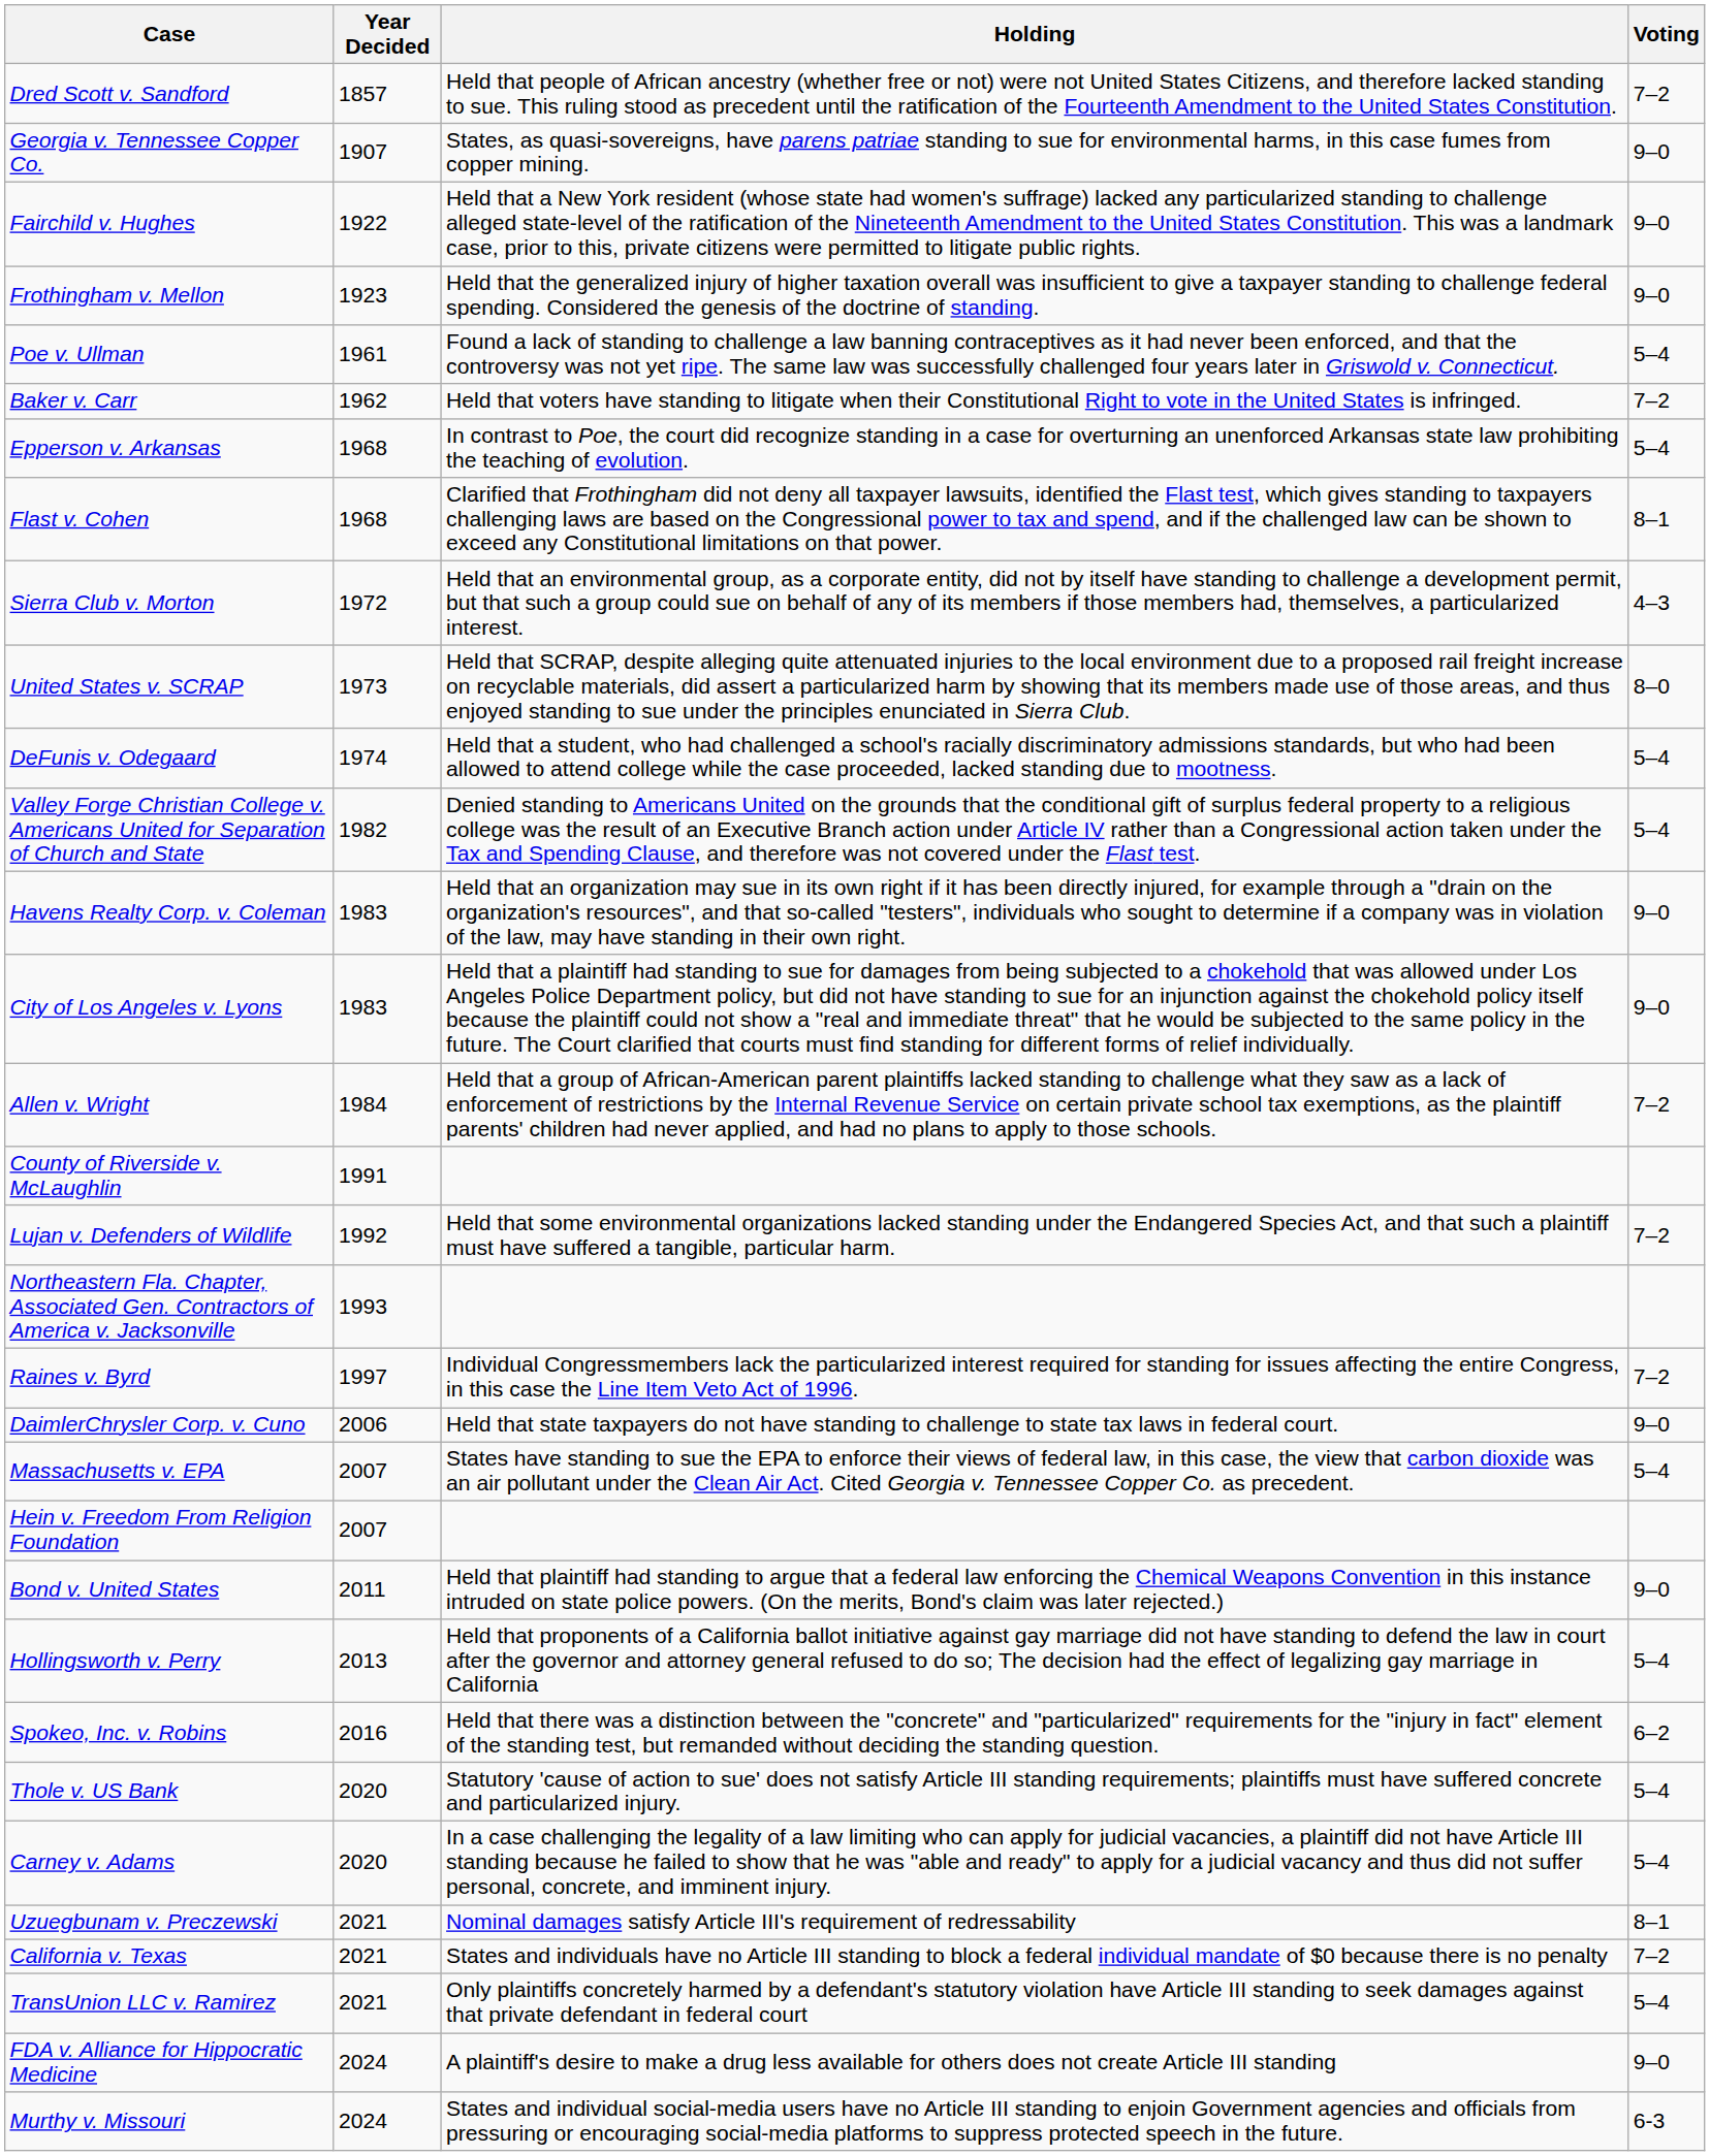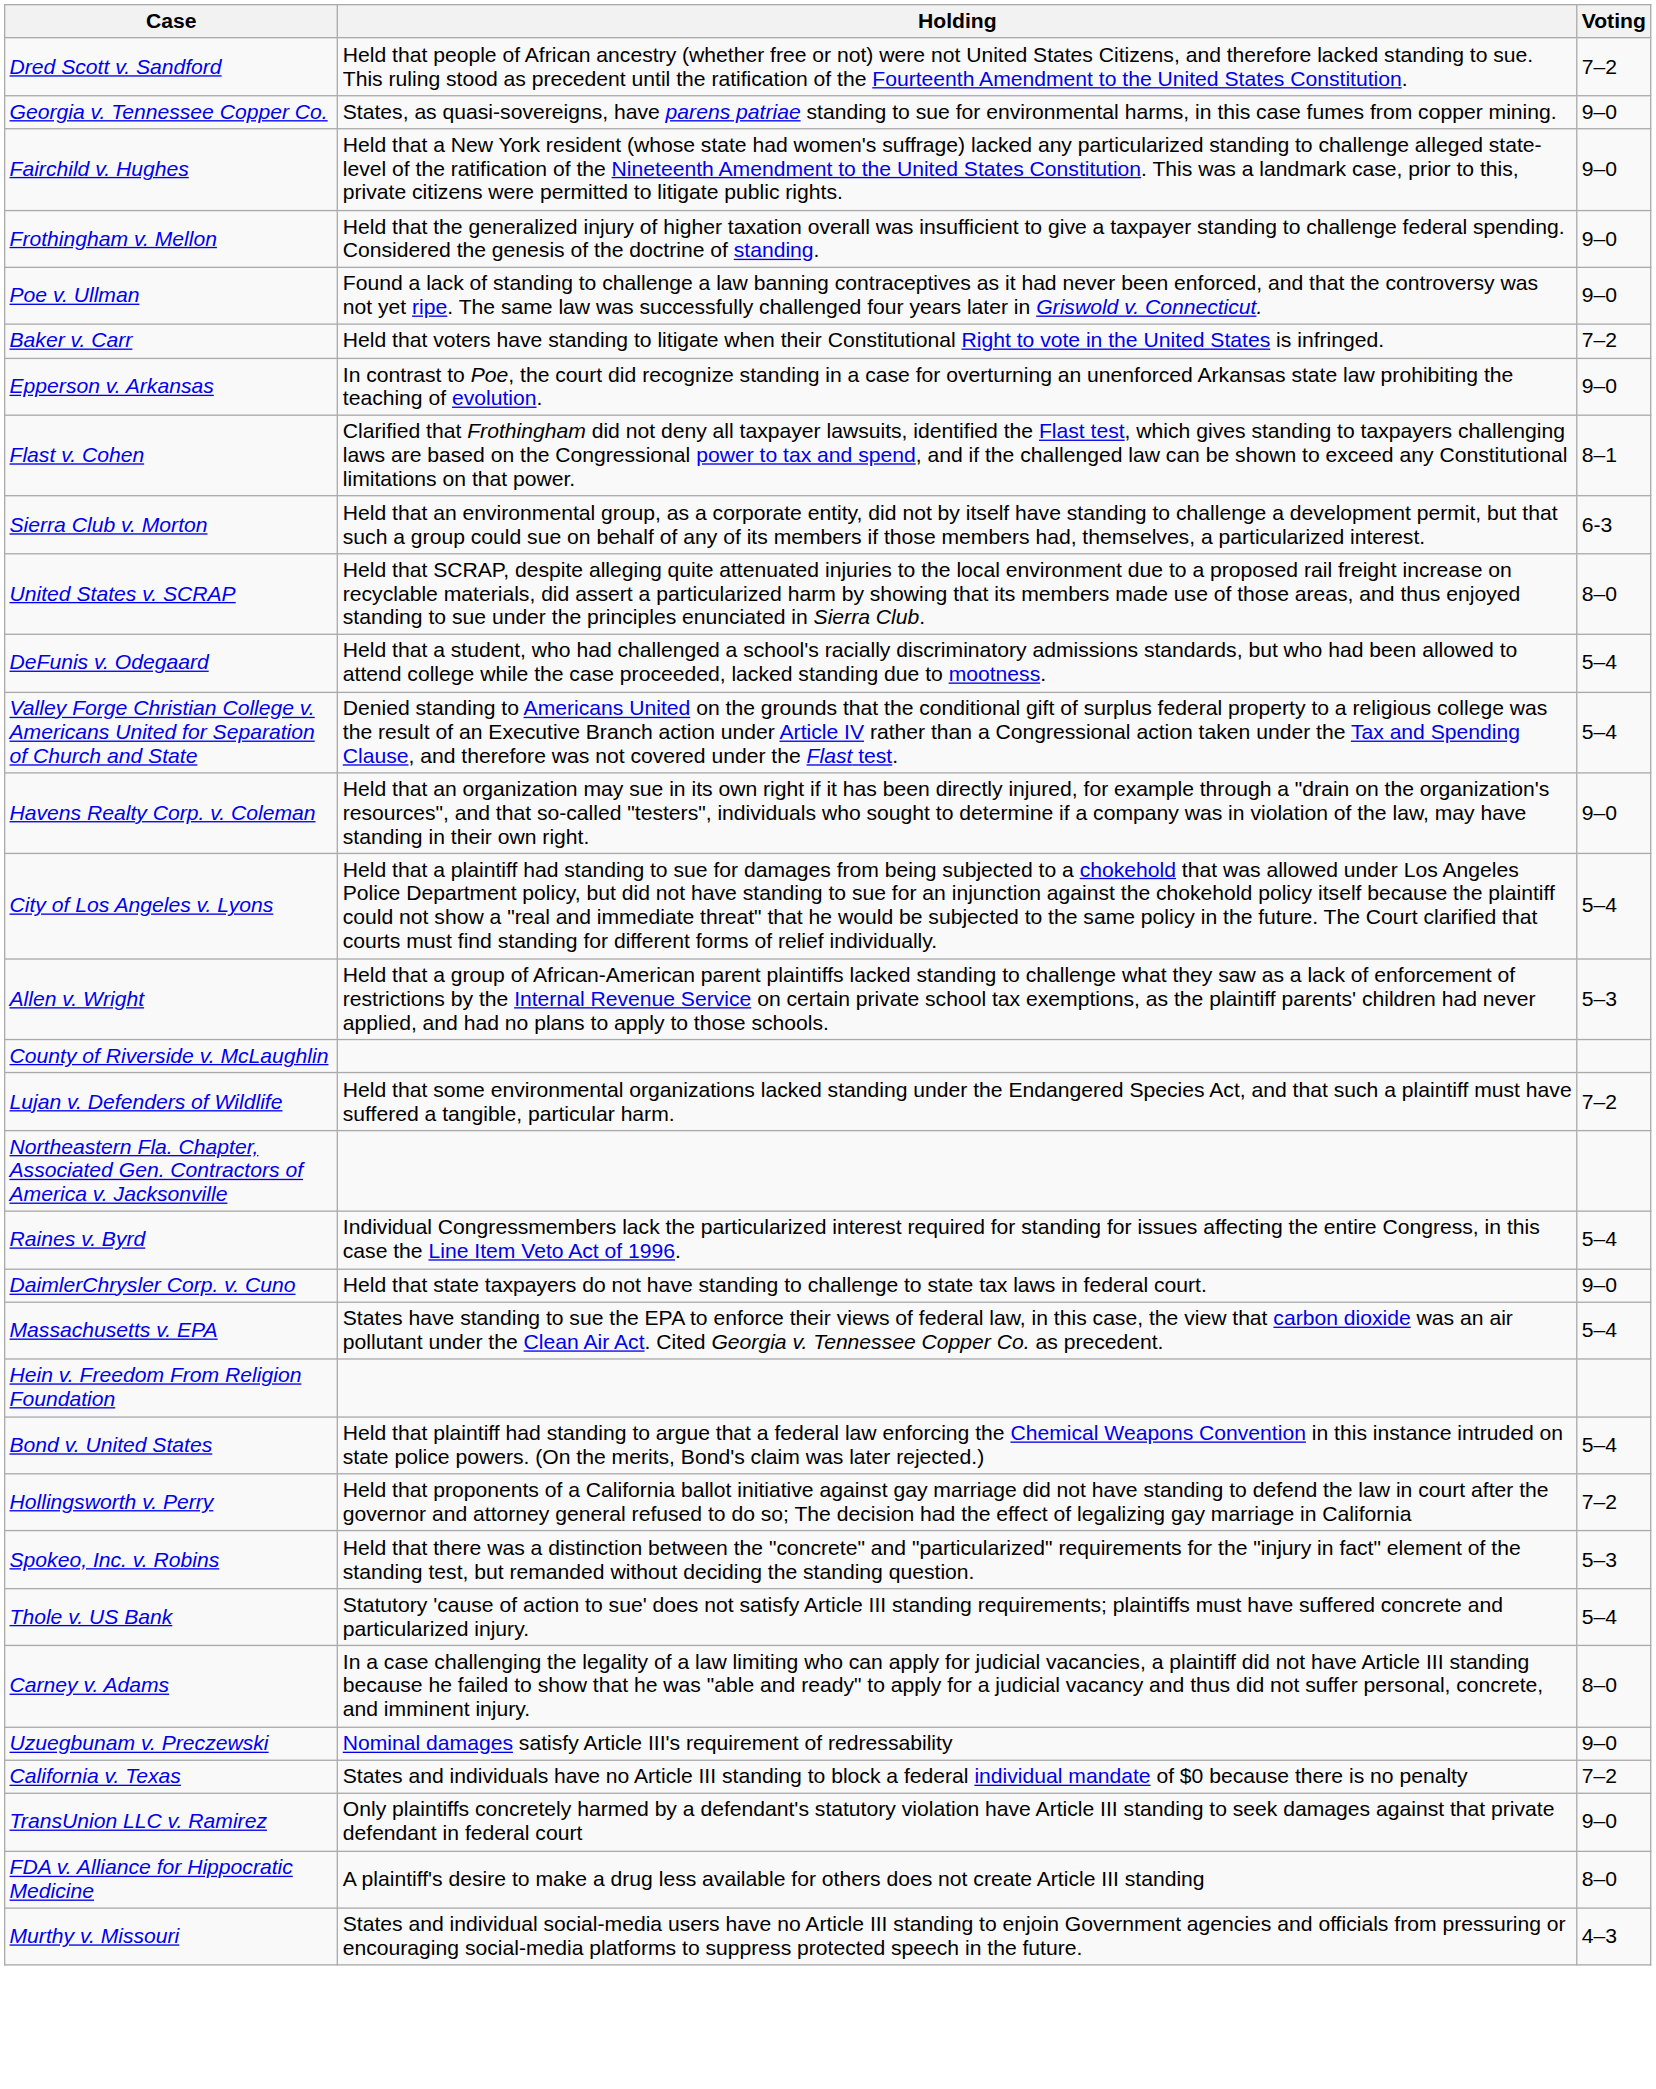- column: Year Decided | 1857 | 1907 | 1922 | 1923 | 1961 | 1962 | 1968 | 1968 | 1972 | 1973 | 1974 | 1982 | 1983 | 1983 | 1984 | 1991 | 1992 | 1993 | 1997 | 2006 | 2007 | 2007 | 2011 | 2013 | 2016 | 2020 | 2020 | 2021 | 2021 | 2021 | 2024 | 2024
Poe v. Ullman | Voting: 5–4 -> 9–0
Epperson v. Arkansas | Voting: 5–4 -> 9–0
Sierra Club v. Morton | Voting: 4–3 -> 6-3
City of Los Angeles v. Lyons | Voting: 9–0 -> 5–4
Allen v. Wright | Voting: 7–2 -> 5–3
Raines v. Byrd | Voting: 7–2 -> 5–4
Bond v. United States | Voting: 9–0 -> 5–4
Hollingsworth v. Perry | Voting: 5–4 -> 7–2
Spokeo, Inc. v. Robins | Voting: 6–2 -> 5–3
Carney v. Adams | Voting: 5–4 -> 8–0
Uzuegbunam v. Preczewski | Voting: 8–1 -> 9–0
TransUnion LLC v. Ramirez | Voting: 5–4 -> 9–0
FDA v. Alliance for Hippocratic Medicine | Voting: 9–0 -> 8–0
Murthy v. Missouri | Voting: 6-3 -> 4–3
